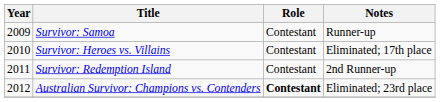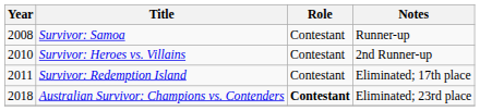Survivor: Samoa | Year: 2009 -> 2008
Survivor: Heroes vs. Villains | Notes: Eliminated; 17th place -> 2nd Runner-up
Survivor: Redemption Island | Notes: 2nd Runner-up -> Eliminated; 17th place
Australian Survivor: Champions vs. Contenders | Year: 2012 -> 2018
